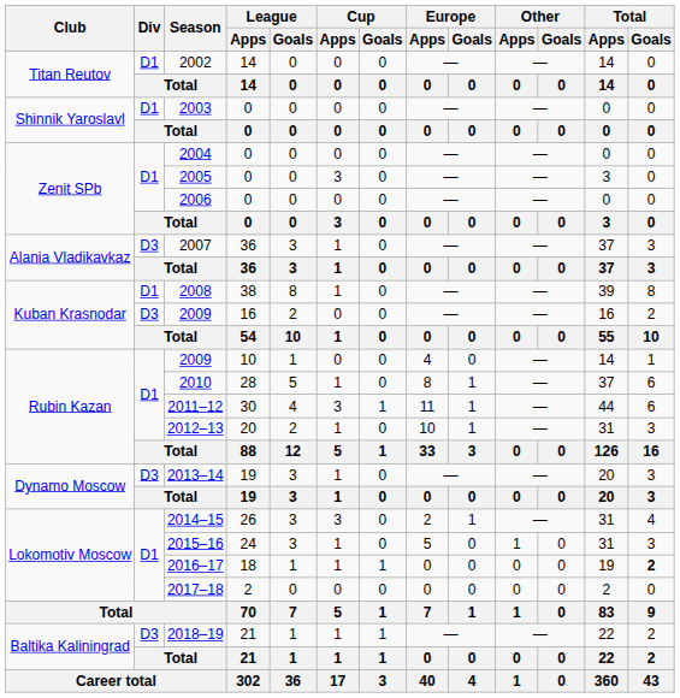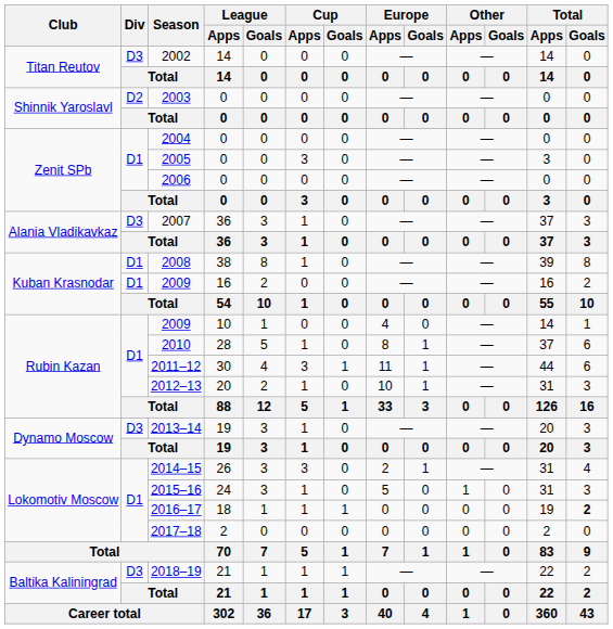2002 | Div: D1 -> D3
2003 | Div: D1 -> D2
2009 / 16 | Div: D3 -> D1
